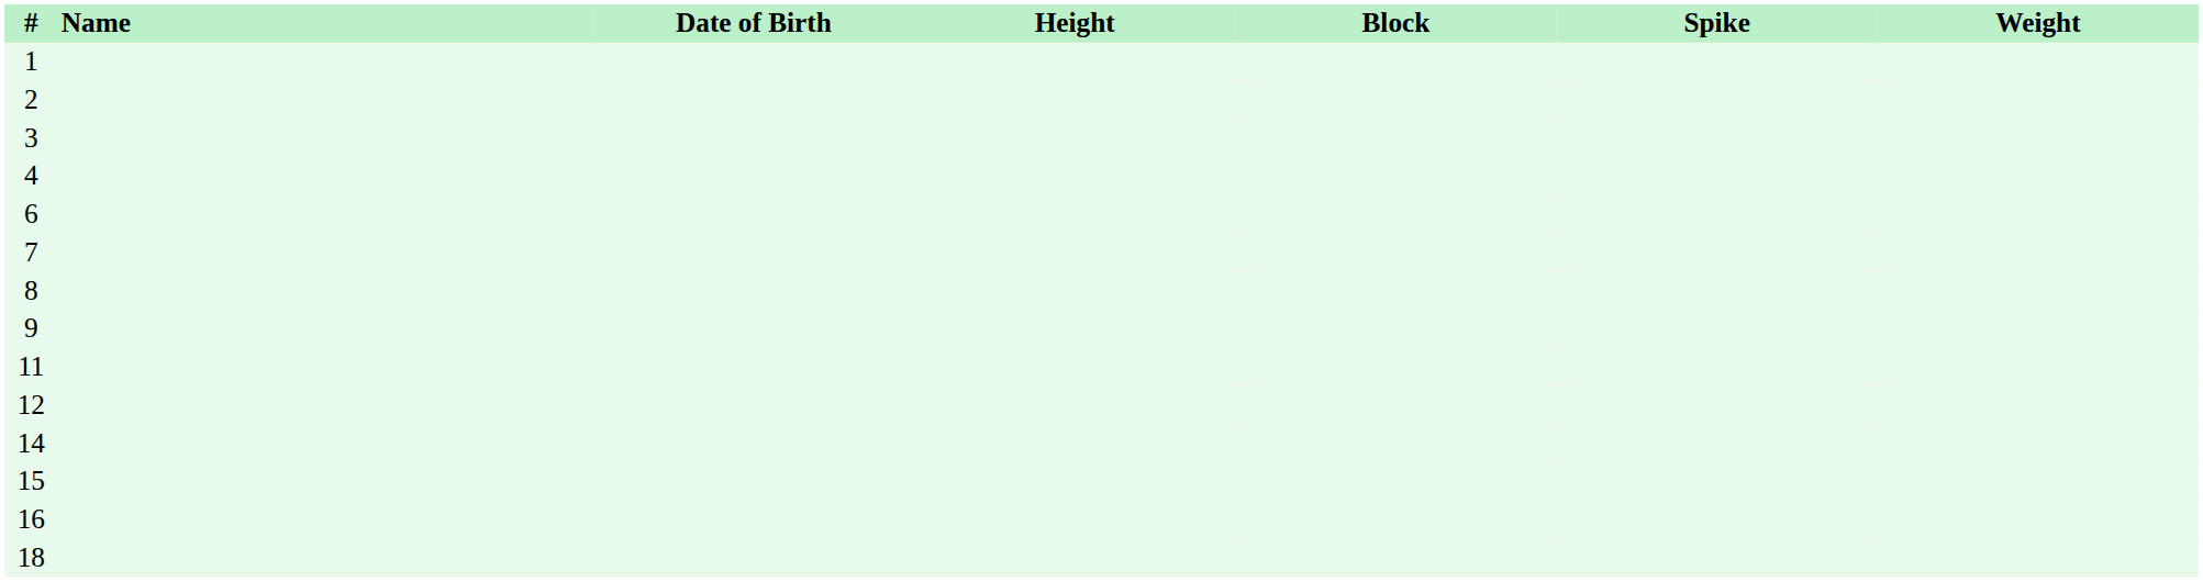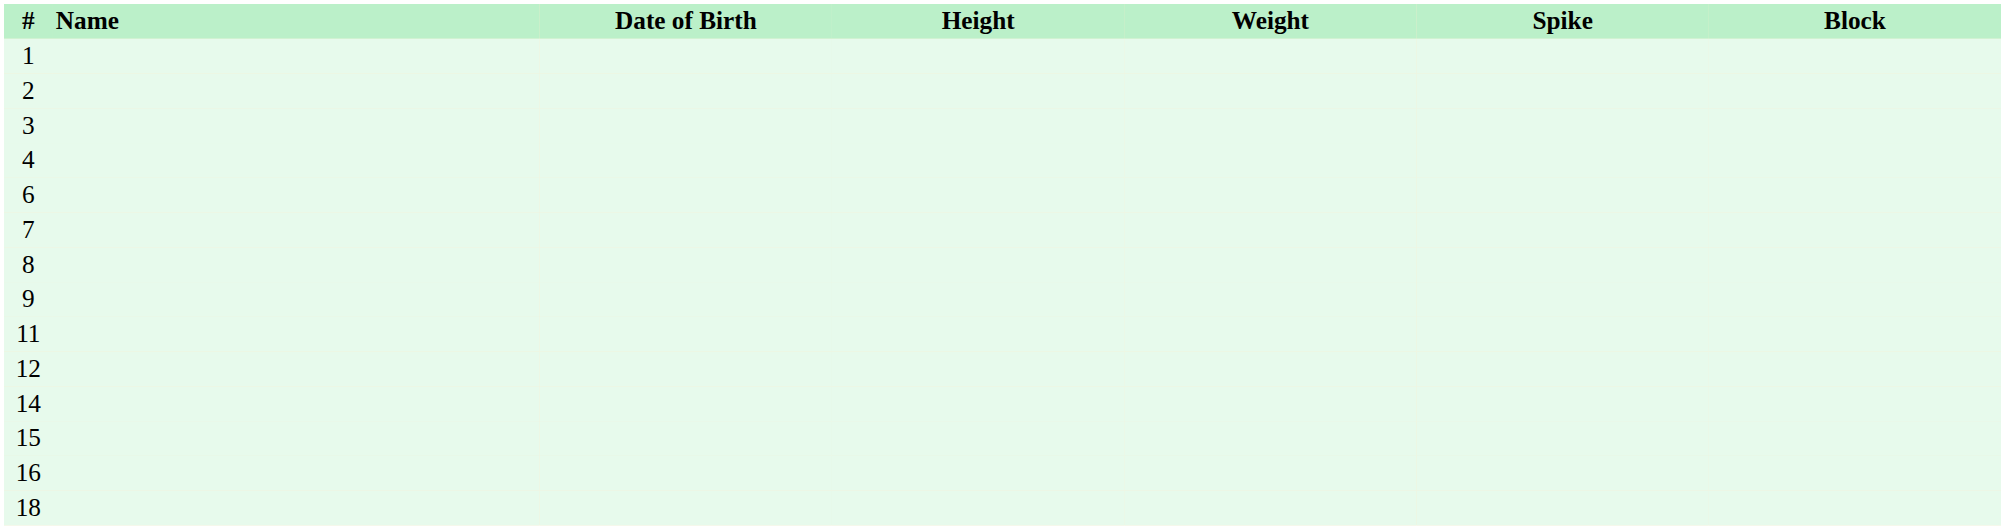columns swapped: Weight <-> Block
